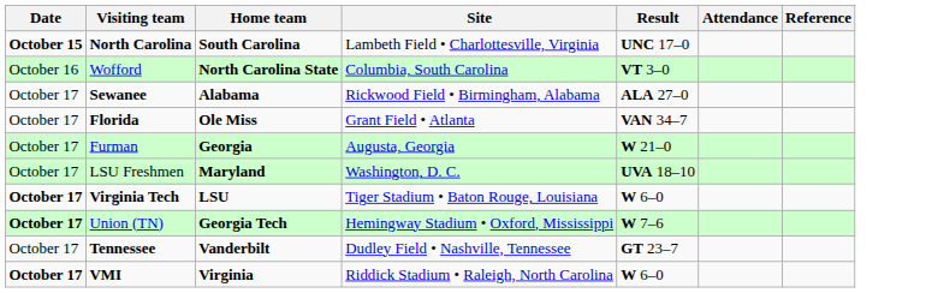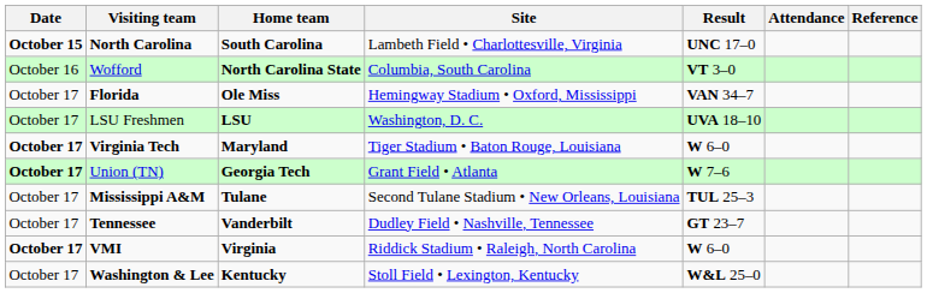- row: October 17 | Sewanee | Alabama | Rickwood Field • Birmingham, Alabama | ALA 27–0
Florida | Site: Grant Field • Atlanta -> Hemingway Stadium • Oxford, Mississippi
- row: October 17 | Furman | Georgia | Augusta, Georgia | W 21–0
LSU Freshmen | Home team: Maryland -> LSU
Virginia Tech | Home team: LSU -> Maryland
Union (TN) | Site: Hemingway Stadium • Oxford, Mississippi -> Grant Field • Atlanta
+ row: October 17 | Mississippi A&M | Tulane | Second Tulane Stadium • New Orleans, Louisiana | TUL 25–3
+ row: October 17 | Washington & Lee | Kentucky | Stoll Field • Lexington, Kentucky | W&L 25–0
